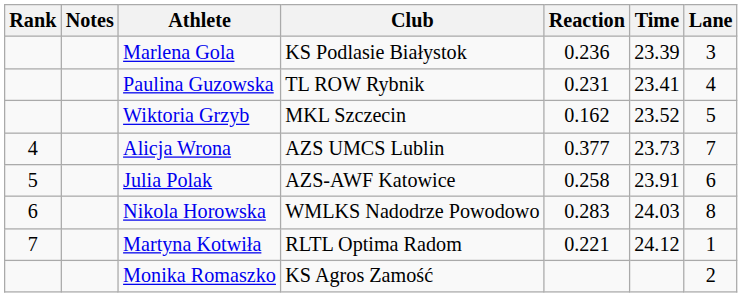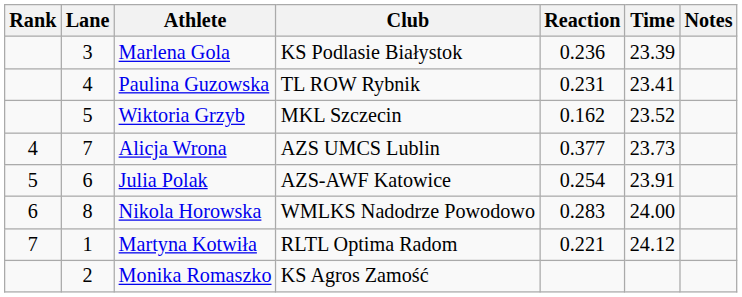columns swapped: Lane <-> Notes
Julia Polak | Reaction: 0.258 -> 0.254
Nikola Horowska | Time: 24.03 -> 24.00
